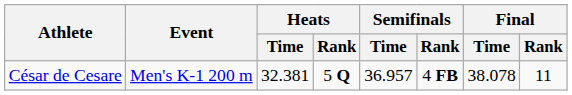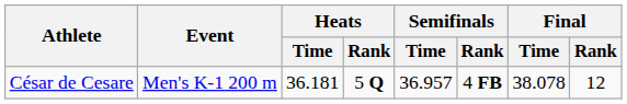César de Cesare | Heats / Time: 32.381 -> 36.181
César de Cesare | Final / Rank: 11 -> 12
